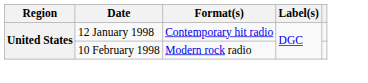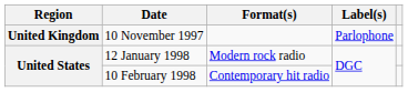+ row: United Kingdom | 10 November 1997 | Parlophone
12 January 1998 | Format(s): Contemporary hit radio -> Modern rock radio
10 February 1998 | Format(s): Modern rock radio -> Contemporary hit radio
